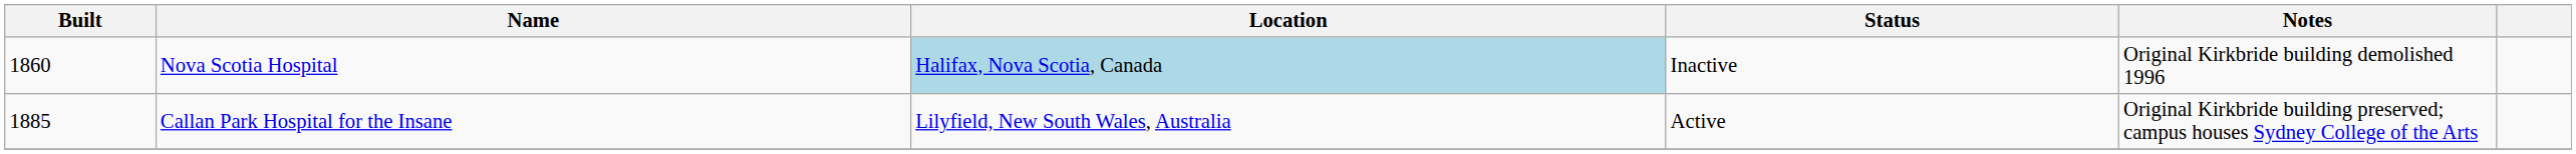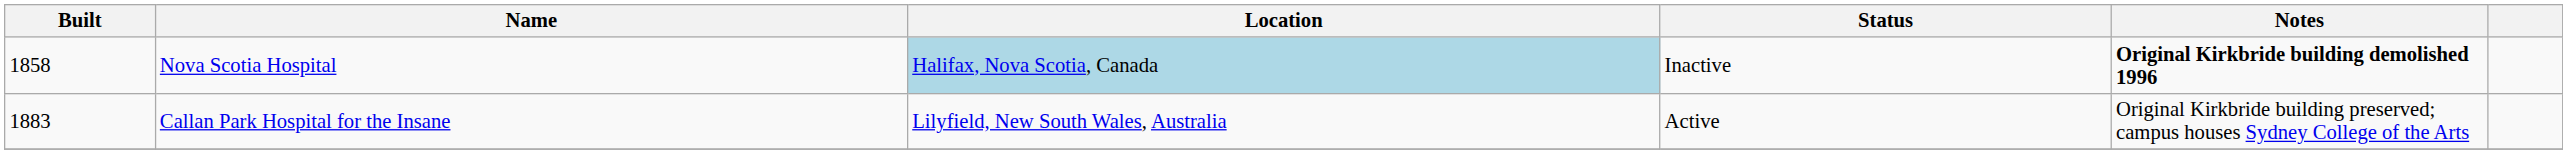Nova Scotia Hospital | Built: 1860 -> 1858
Nova Scotia Hospital | Notes: normal -> bold
Callan Park Hospital for the Insane | Built: 1885 -> 1883
